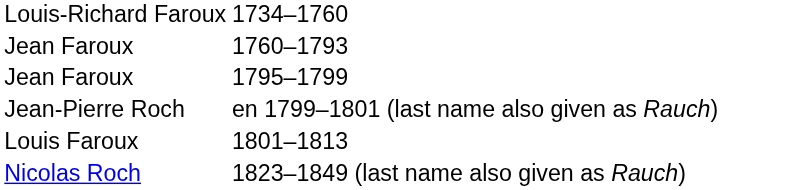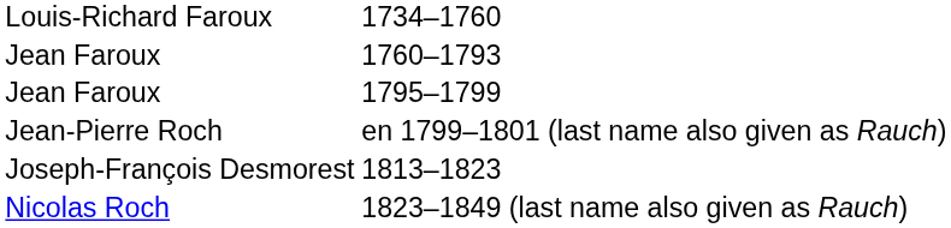- row: Louis Faroux | 1801–1813
+ row: Joseph-François Desmorest | 1813–1823
